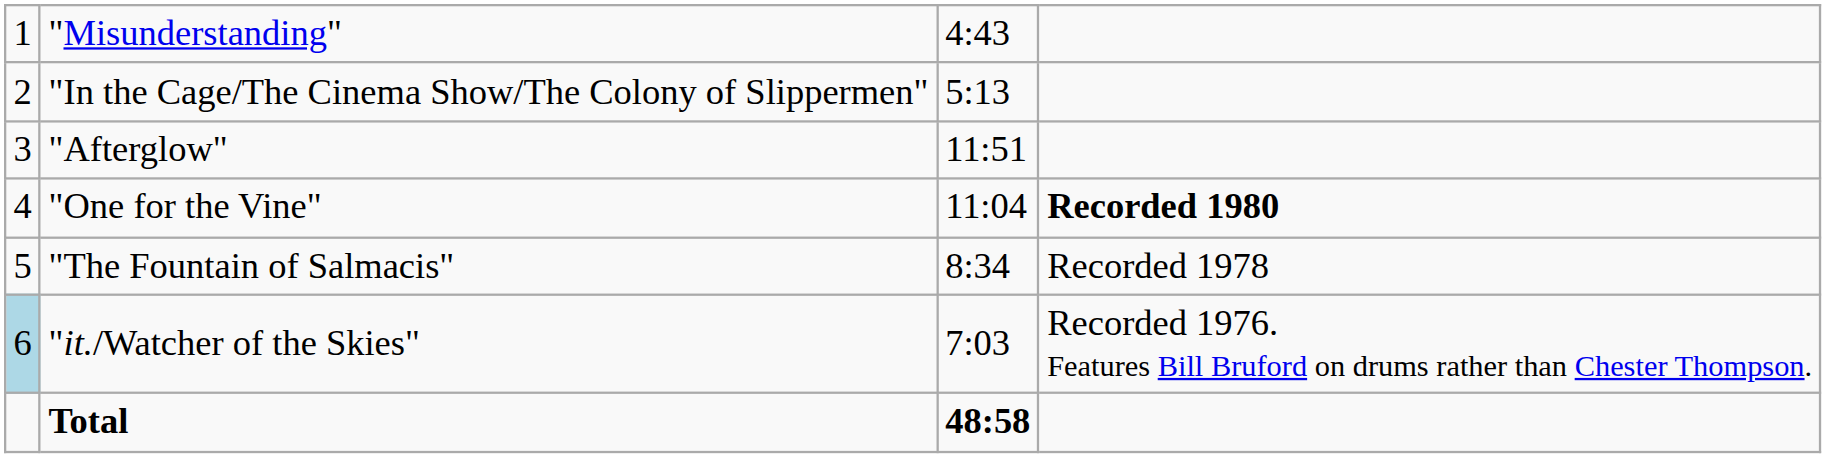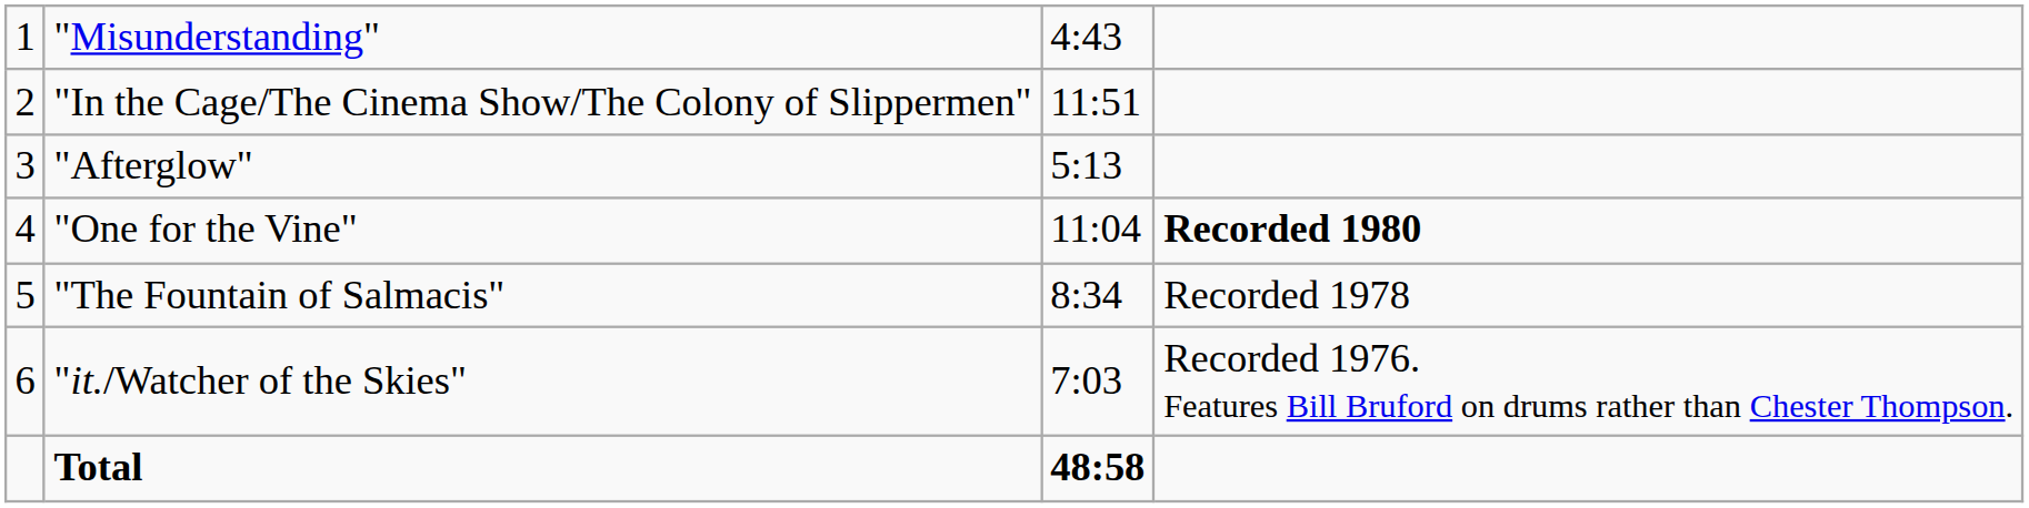"In the Cage/The Cinema Show/The Colony of Slippermen" | column 3: 5:13 -> 11:51
"Afterglow" | column 3: 11:51 -> 5:13
"it./Watcher of the Skies" | column 1: lightblue background -> no background
